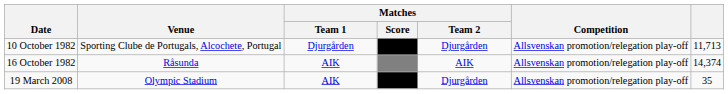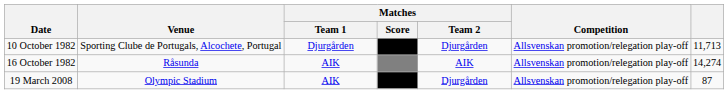16 October 1982 | column 7: 14,374 -> 14,274
19 March 2008 | column 7: 35 -> 87
